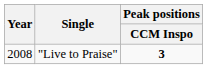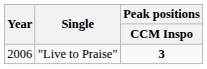"Live to Praise" | Year: 2008 -> 2006
